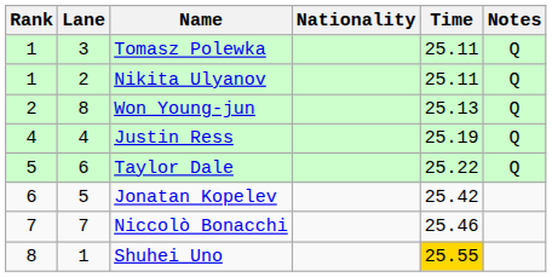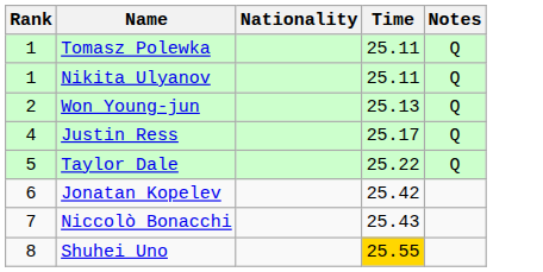- column: Lane | 3 | 2 | 8 | 4 | 6 | 5 | 7 | 1
Justin Ress | Time: 25.19 -> 25.17
Niccolò Bonacchi | Time: 25.46 -> 25.43
